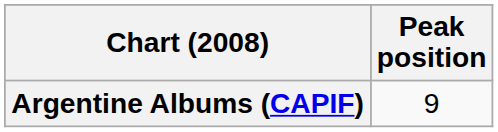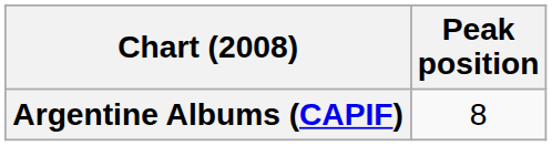Argentine Albums (CAPIF) | Peak position: 9 -> 8
